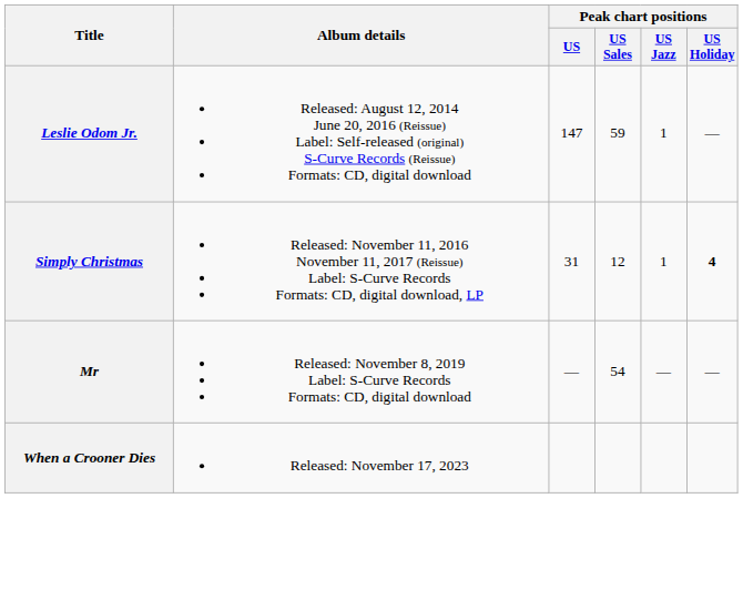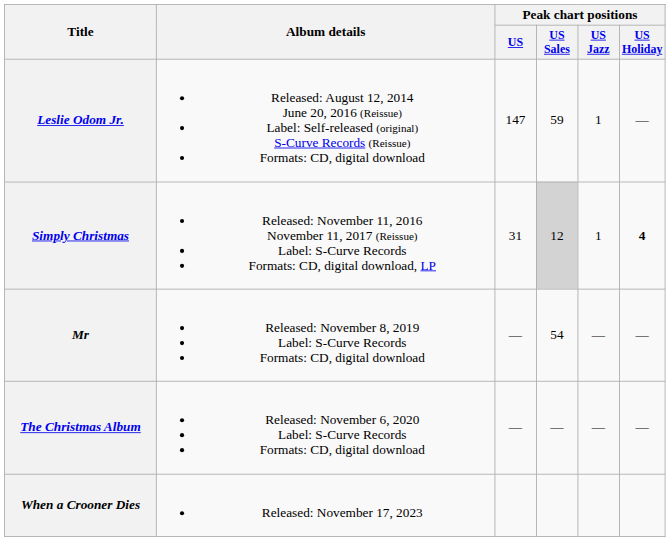Simply Christmas | Peak chart positions / US Sales: no background -> lightgrey background
+ row: The Christmas Album | Released: November 6, 2020 Label: S-Curve Records Formats: CD, digital download | — | — | — | —
